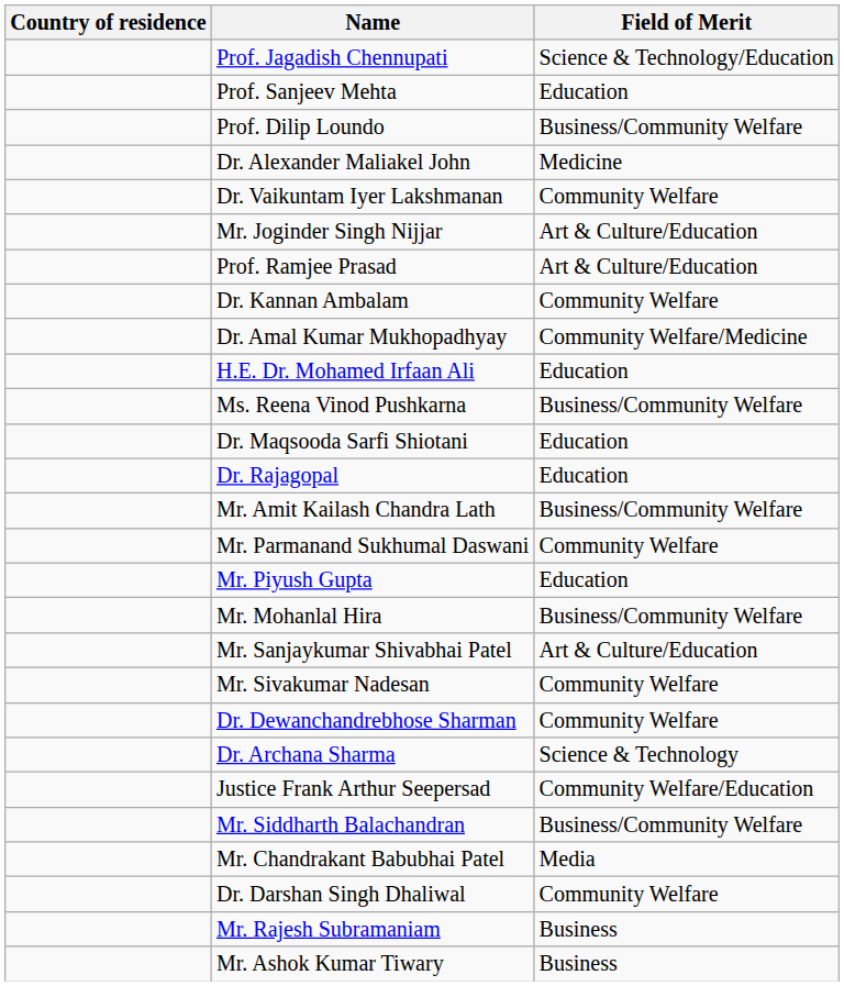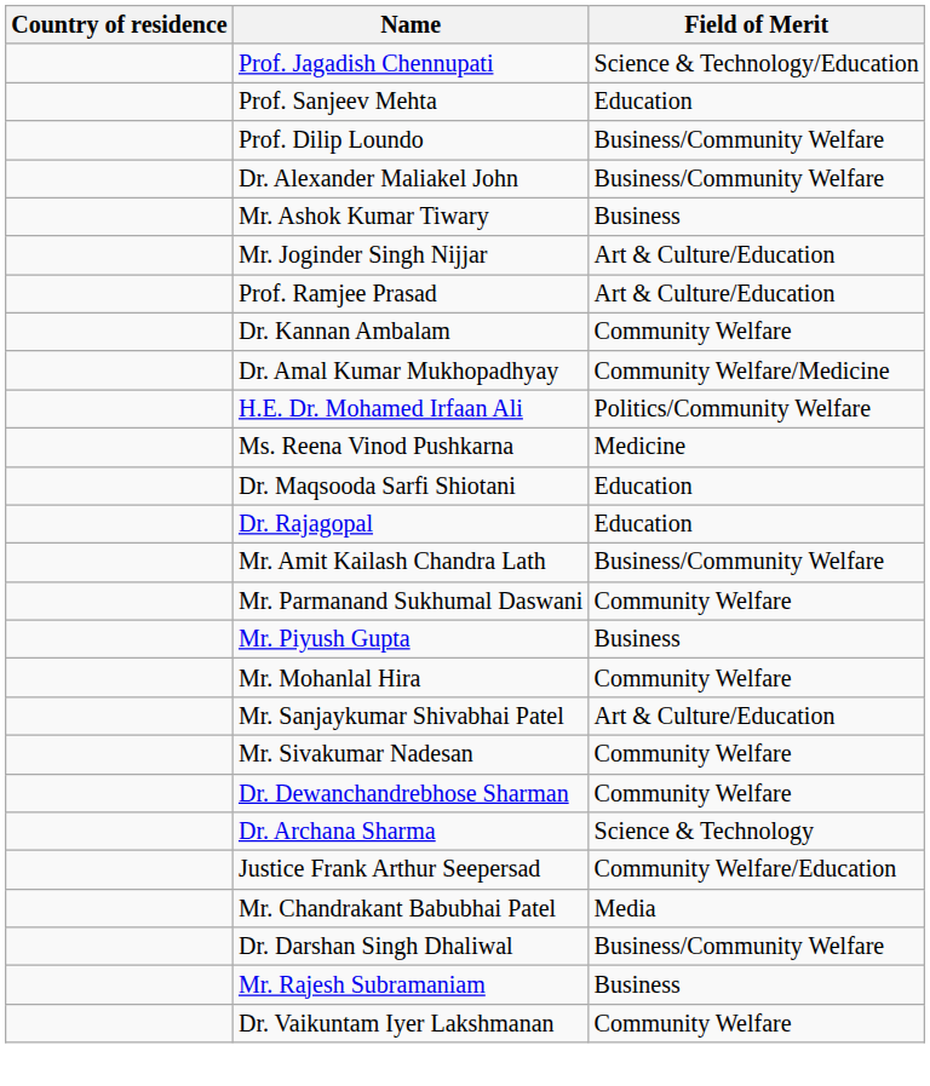Dr. Alexander Maliakel John | Field of Merit: Medicine -> Business/Community Welfare
rows swapped: Dr. Vaikuntam Iyer Lakshmanan <-> Mr. Ashok Kumar Tiwary
H.E. Dr. Mohamed Irfaan Ali | Field of Merit: Education -> Politics/Community Welfare
Ms. Reena Vinod Pushkarna | Field of Merit: Business/Community Welfare -> Medicine
Mr. Piyush Gupta | Field of Merit: Education -> Business
Mr. Mohanlal Hira | Field of Merit: Business/Community Welfare -> Community Welfare
- row: Mr. Siddharth Balachandran | Business/Community Welfare
Dr. Darshan Singh Dhaliwal | Field of Merit: Community Welfare -> Business/Community Welfare
